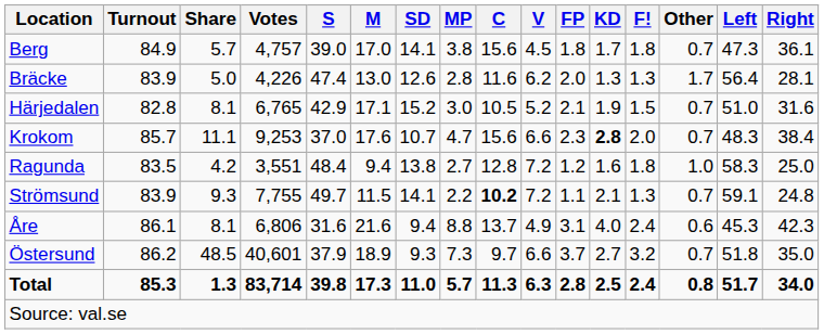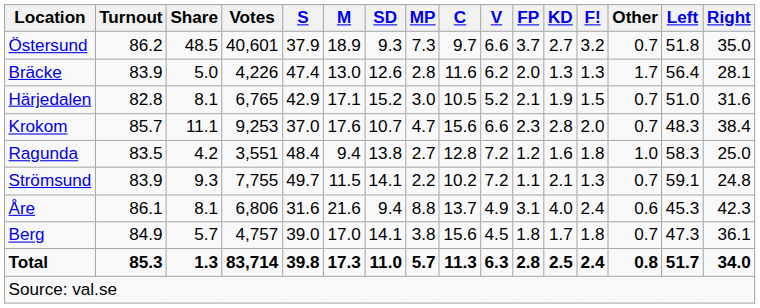rows swapped: Berg <-> Östersund
Krokom | KD: bold -> normal
Strömsund | C: bold -> normal
